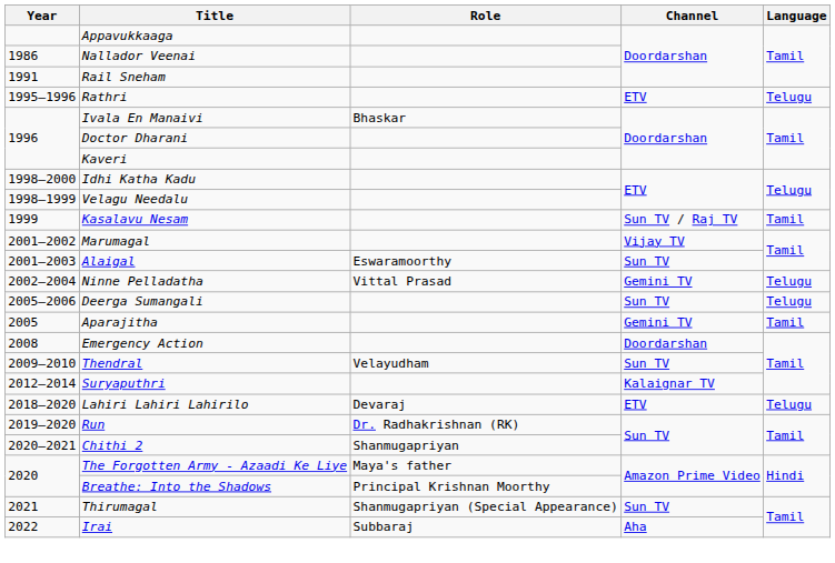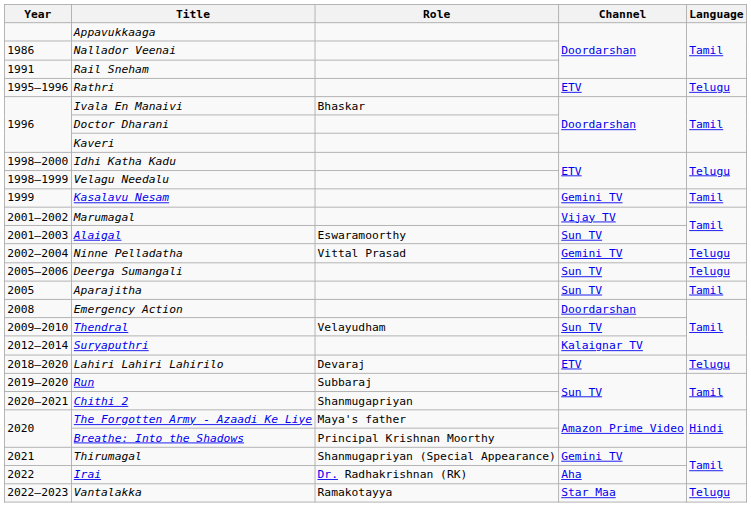Kasalavu Nesam | Channel: Sun TV / Raj TV -> Gemini TV
Aparajitha | Channel: Gemini TV -> Sun TV
Run | Role: Dr. Radhakrishnan (RK) -> Subbaraj
Thirumagal | Channel: Sun TV -> Gemini TV
Irai | Role: Subbaraj -> Dr. Radhakrishnan (RK)
+ row: 2022–2023 | Vantalakka | Ramakotayya | Star Maa | Telugu
